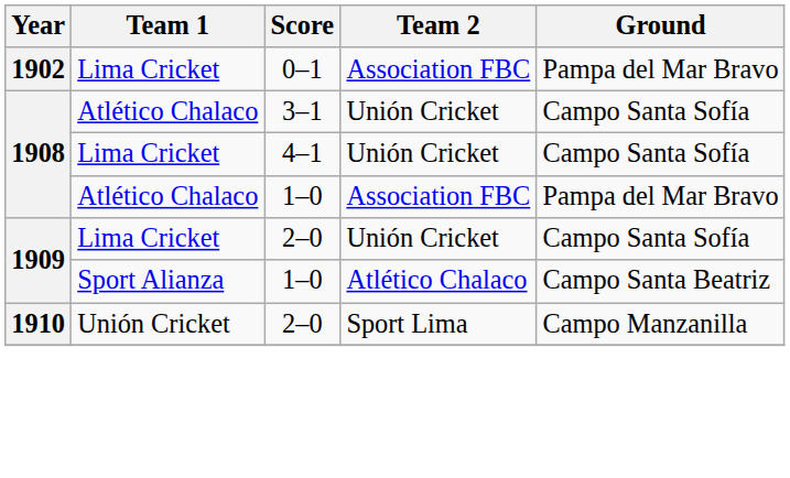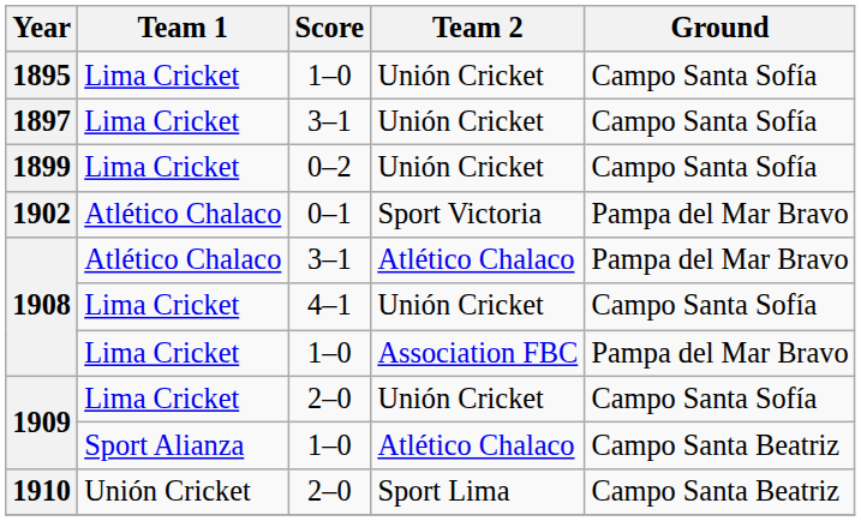+ row: 1895 | Lima Cricket | 1–0 | Unión Cricket | Campo Santa Sofía
+ row: 1897 | Lima Cricket | 3–1 | Unión Cricket | Campo Santa Sofía
+ row: 1899 | Lima Cricket | 0–2 | Unión Cricket | Campo Santa Sofía
1902 | Team 1: Lima Cricket -> Atlético Chalaco
1902 | Team 2: Association FBC -> Sport Victoria
1908 / 3–1 | Team 2: Unión Cricket -> Atlético Chalaco
1908 / 3–1 | Ground: Campo Santa Sofía -> Pampa del Mar Bravo
1908 / 1–0 | Team 1: Atlético Chalaco -> Lima Cricket
1910 | Ground: Campo Manzanilla -> Campo Santa Beatriz
